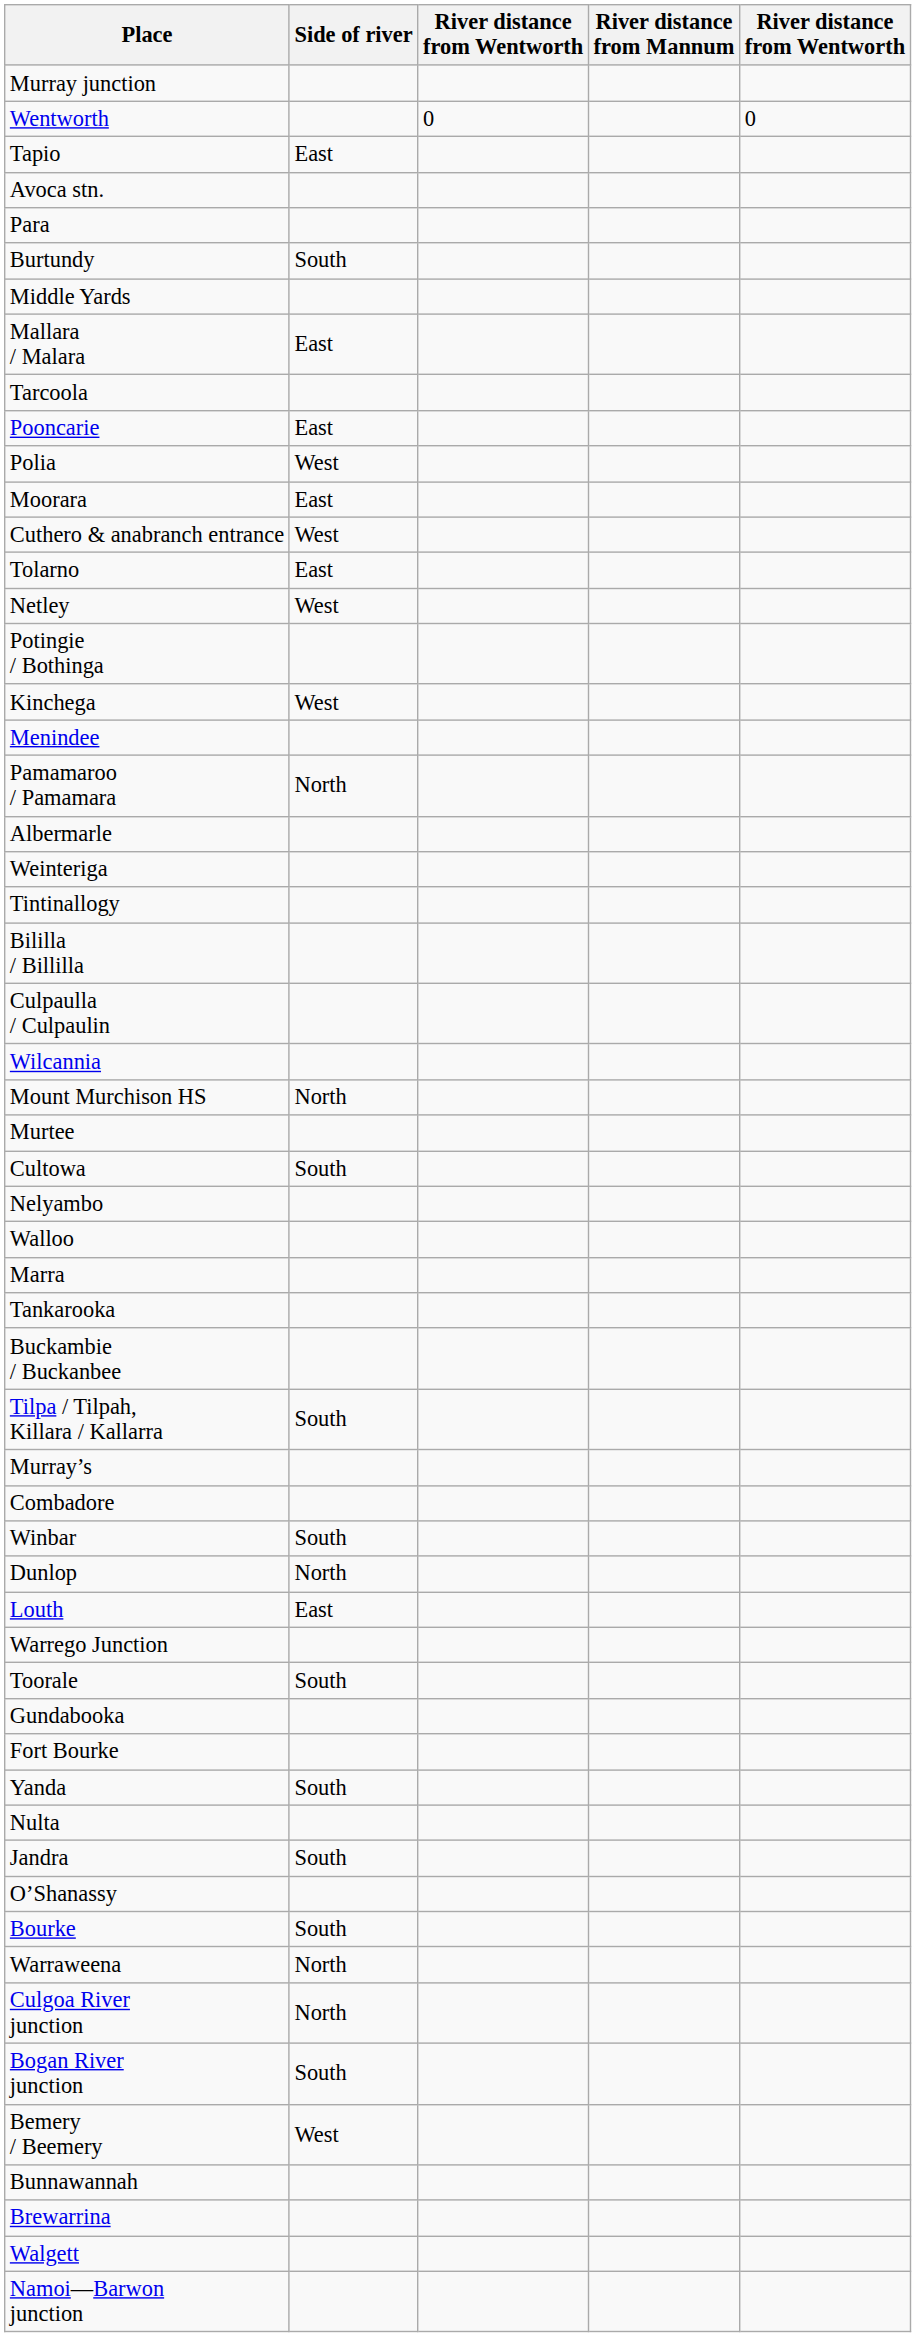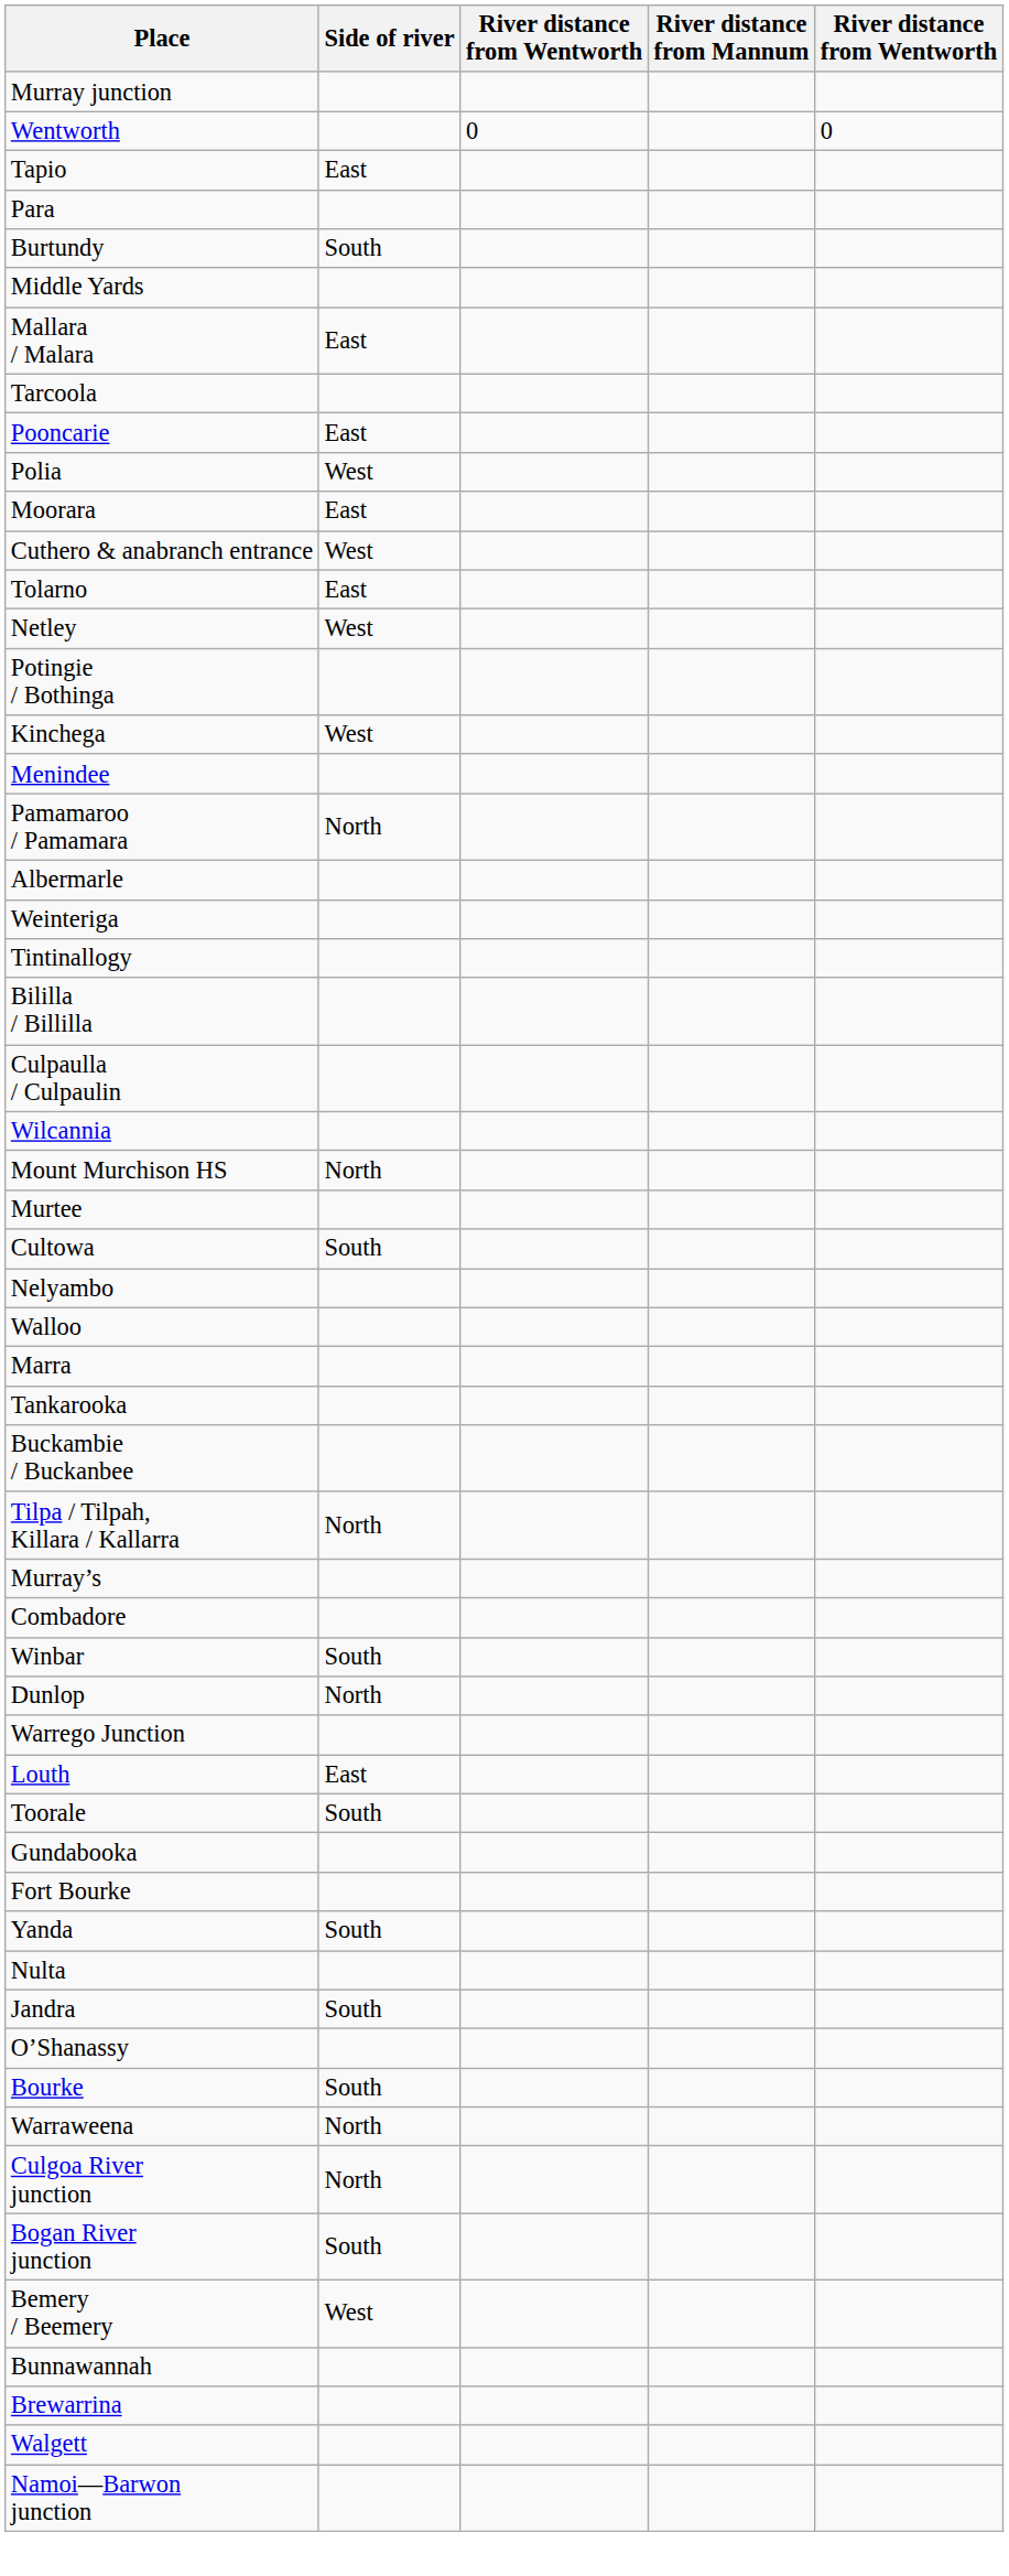- row: Avoca stn.
Tilpa / Tilpah, Killara / Kallarra | Side of river: South -> North
rows swapped: Louth <-> Warrego Junction
